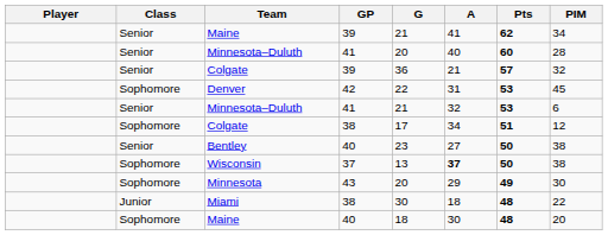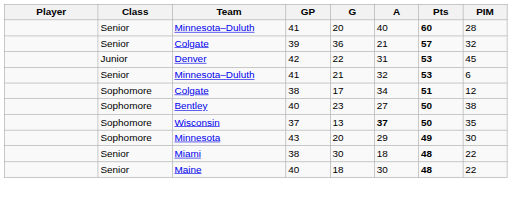- row: Senior | Maine | 39 | 21 | 41 | 62 | 34
Denver | Class: Sophomore -> Junior
Bentley | Class: Senior -> Sophomore
Wisconsin | PIM: 38 -> 35
Miami | Class: Junior -> Senior
Maine / 40 | Class: Sophomore -> Senior
Maine / 40 | PIM: 20 -> 22
